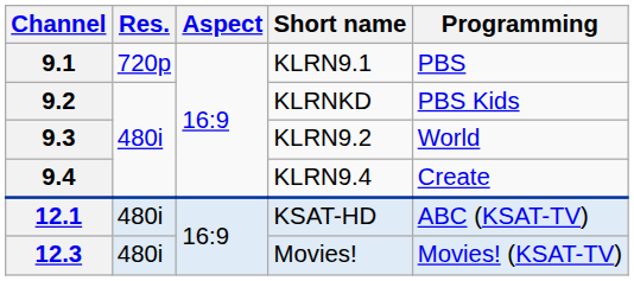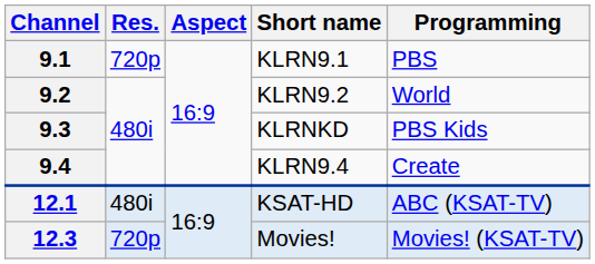9.2 | Short name: KLRNKD -> KLRN9.2
9.2 | Programming: PBS Kids -> World
9.3 | Short name: KLRN9.2 -> KLRNKD
9.3 | Programming: World -> PBS Kids
12.3 | Res.: 480i -> 720p
